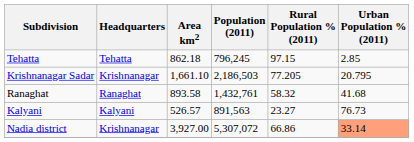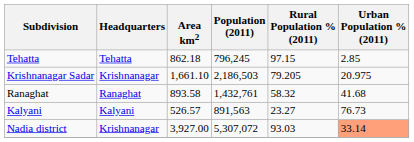Krishnanagar Sadar | Rural Population % (2011): 77.205 -> 79.205
Krishnanagar Sadar | Urban Population % (2011): 20.795 -> 20.975
Nadia district | Rural Population % (2011): 66.86 -> 93.03
